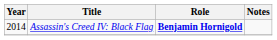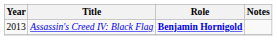Assassin's Creed IV: Black Flag | Year: 2014 -> 2013
